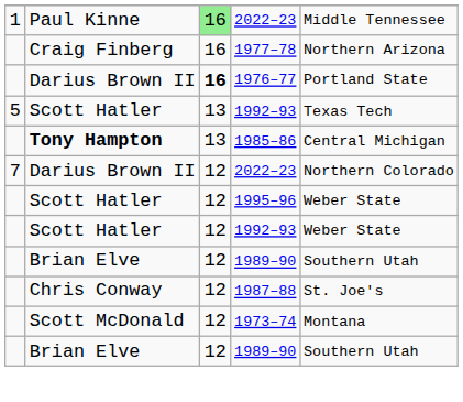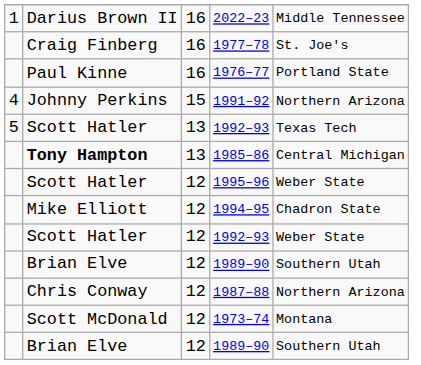1 / 2022–23 | column 2: Paul Kinne -> Darius Brown II
1 / 2022–23 | column 3: lightgreen background -> no background
1977–78 | column 5: Northern Arizona -> St. Joe's
1976–77 | column 2: Darius Brown II -> Paul Kinne
1976–77 | column 3: bold -> normal
+ row: 4 | Johnny Perkins | 15 | 1991–92 | Northern Arizona
- row: 7 | Darius Brown II | 12 | 2022–23 | Northern Colorado
+ row: Mike Elliott | 12 | 1994–95 | Chadron State
1987–88 | column 5: St. Joe's -> Northern Arizona
